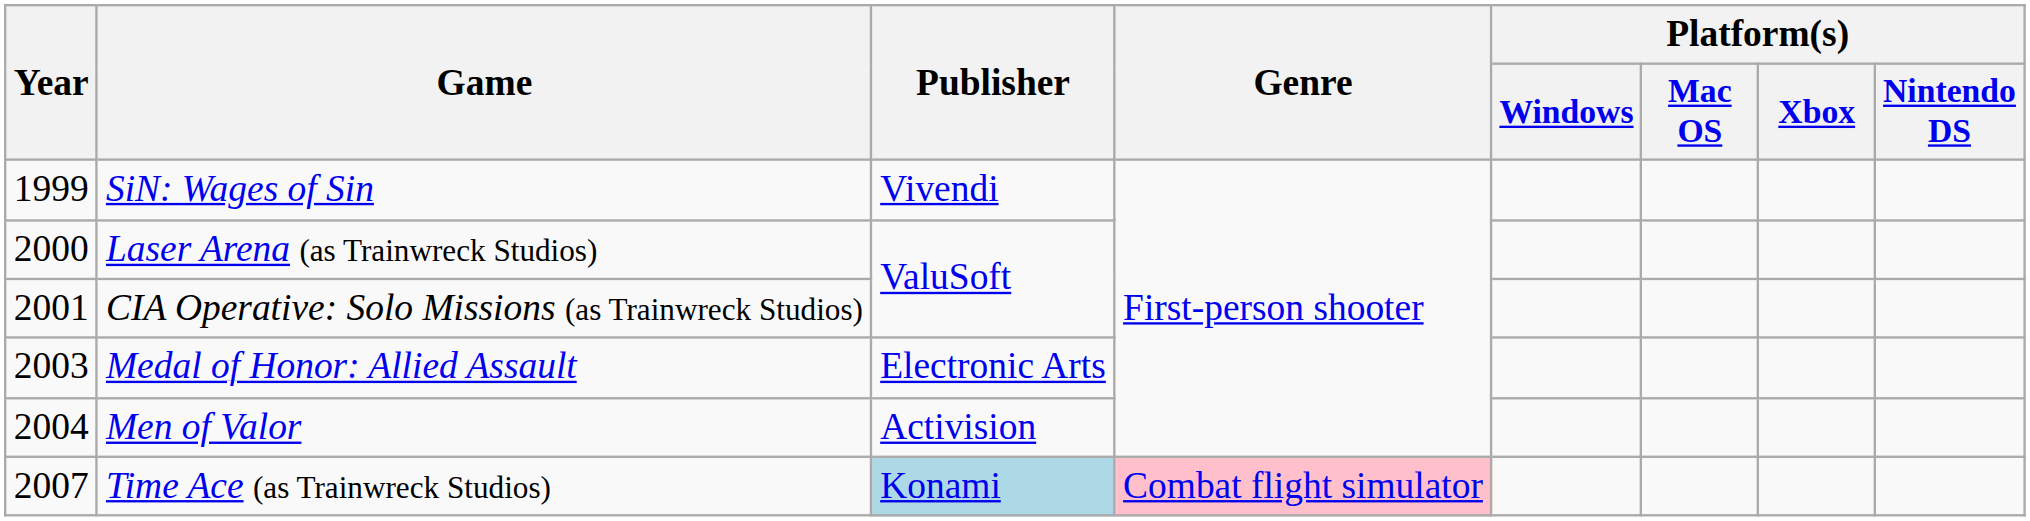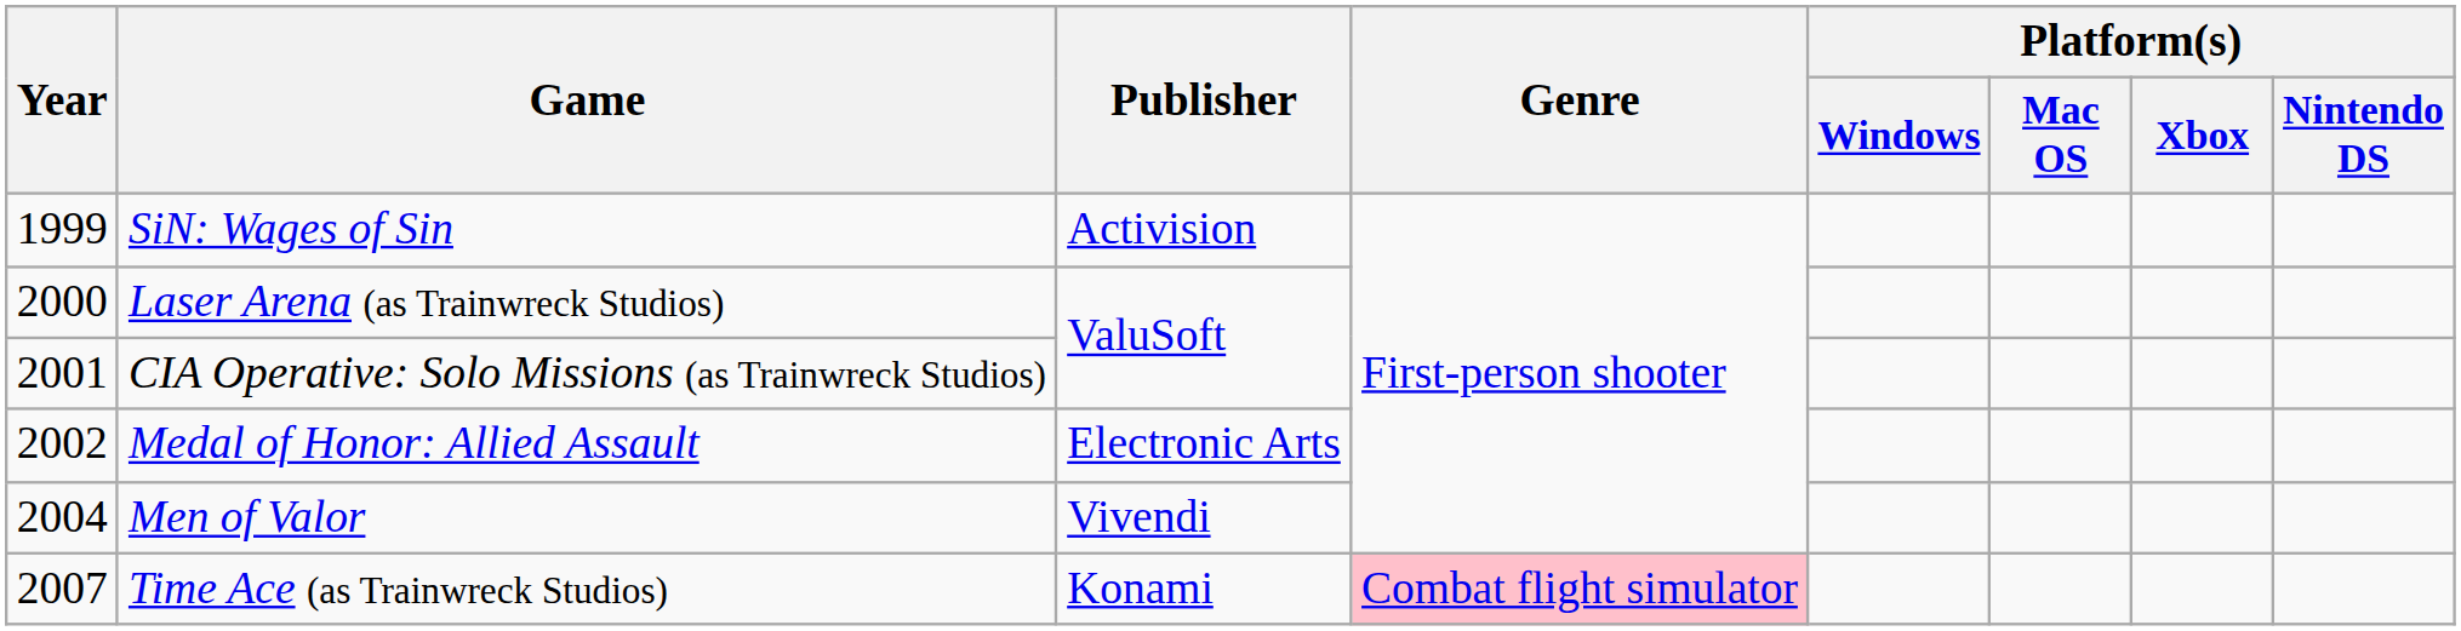SiN: Wages of Sin | Publisher: Vivendi -> Activision
Medal of Honor: Allied Assault | Year: 2003 -> 2002
Men of Valor | Publisher: Activision -> Vivendi
Time Ace (as Trainwreck Studios) | Publisher: lightblue background -> no background
